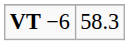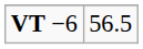VT −6 | column 2: 58.3 -> 56.5
